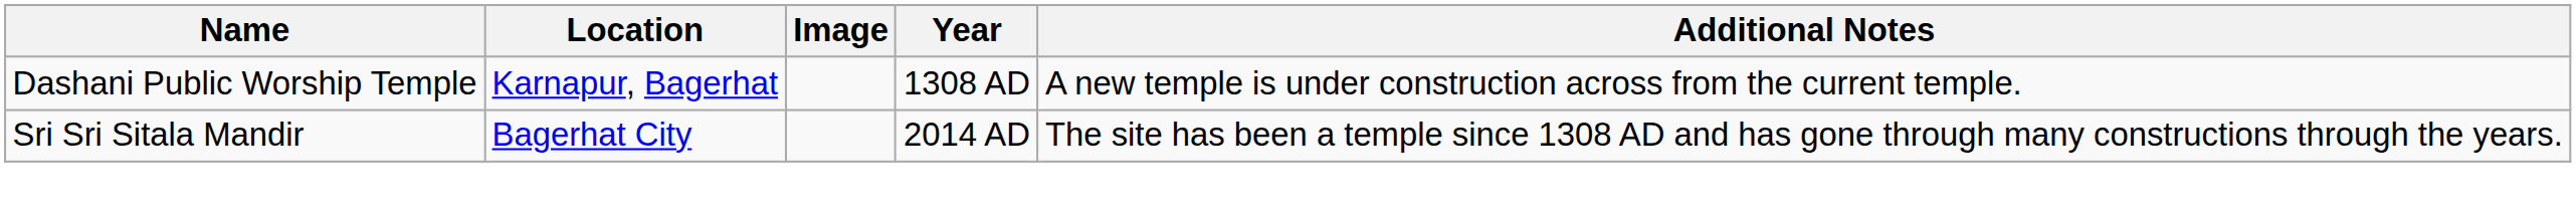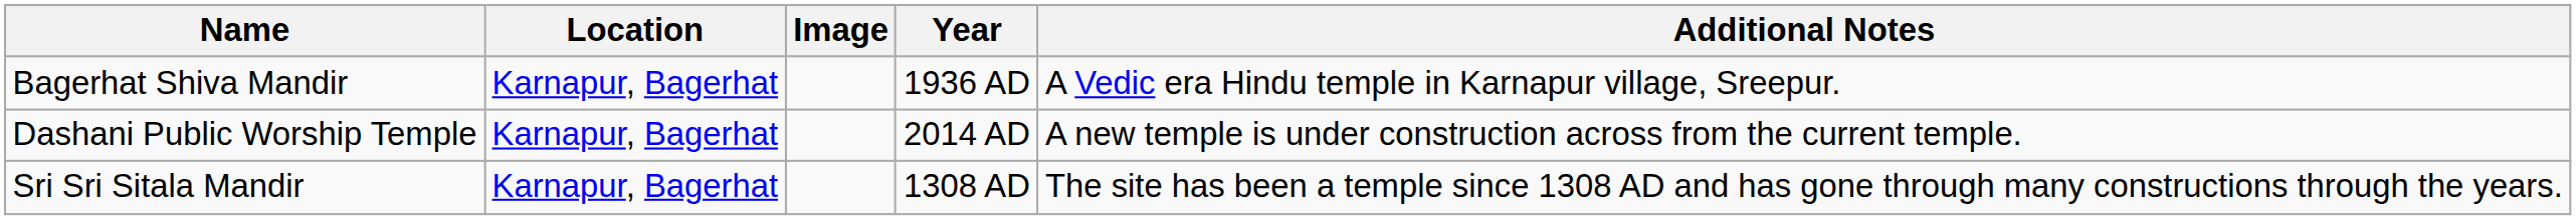+ row: Bagerhat Shiva Mandir | Karnapur, Bagerhat | 1936 AD | A Vedic era Hindu temple in Karnapur village, Sreepur.
Dashani Public Worship Temple | Year: 1308 AD -> 2014 AD
Sri Sri Sitala Mandir | Location: Bagerhat City -> Karnapur, Bagerhat
Sri Sri Sitala Mandir | Year: 2014 AD -> 1308 AD
